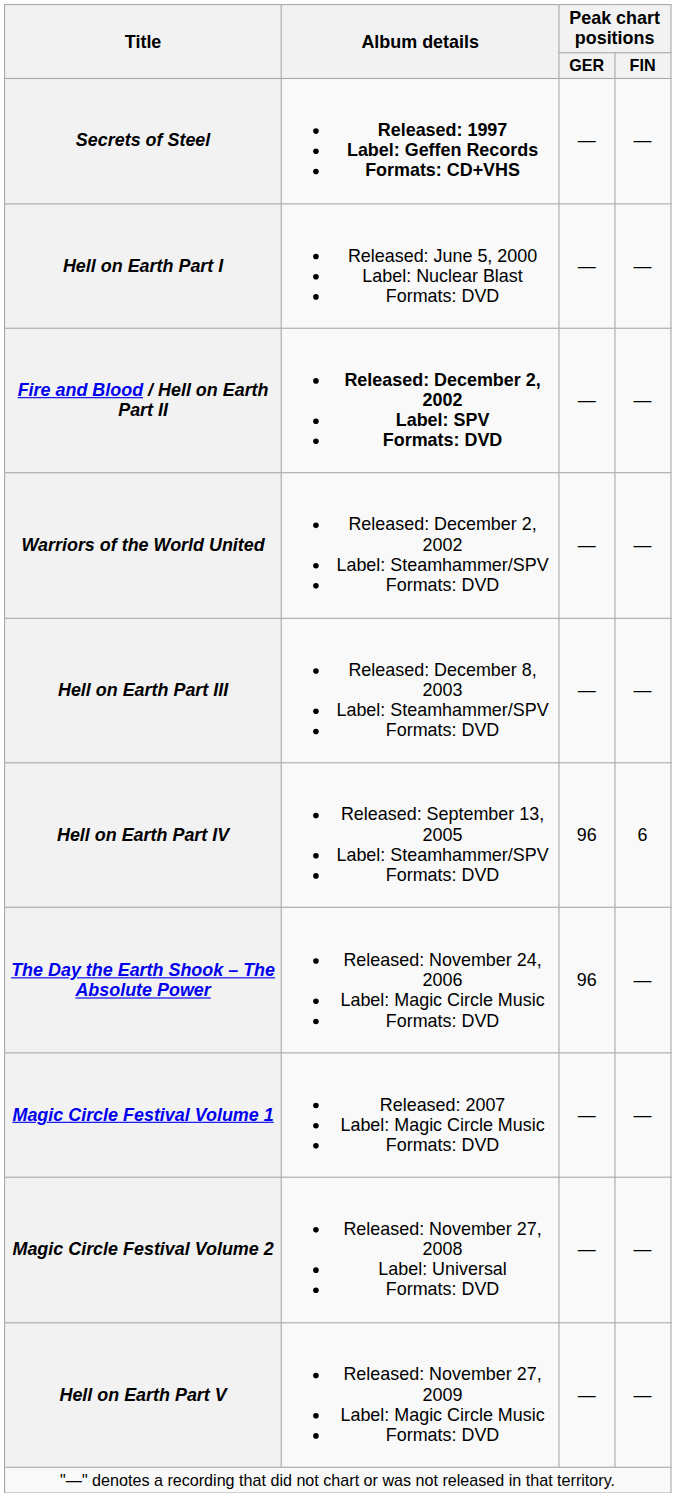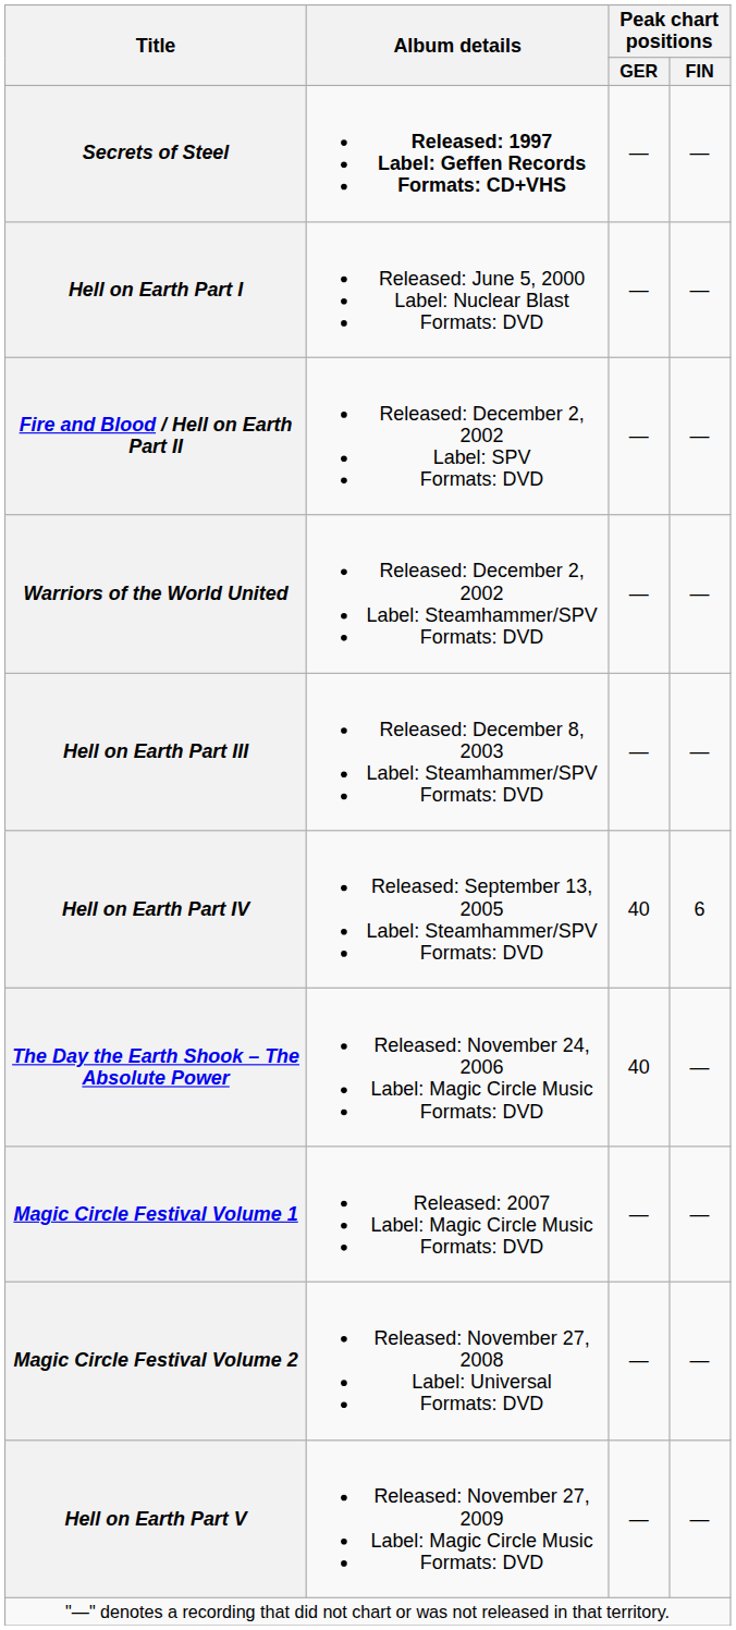Fire and Blood / Hell on Earth Part II | Album details: bold -> normal
Hell on Earth Part IV | Peak chart positions / GER: 96 -> 40
The Day the Earth Shook – The Absolute Power | Peak chart positions / GER: 96 -> 40
